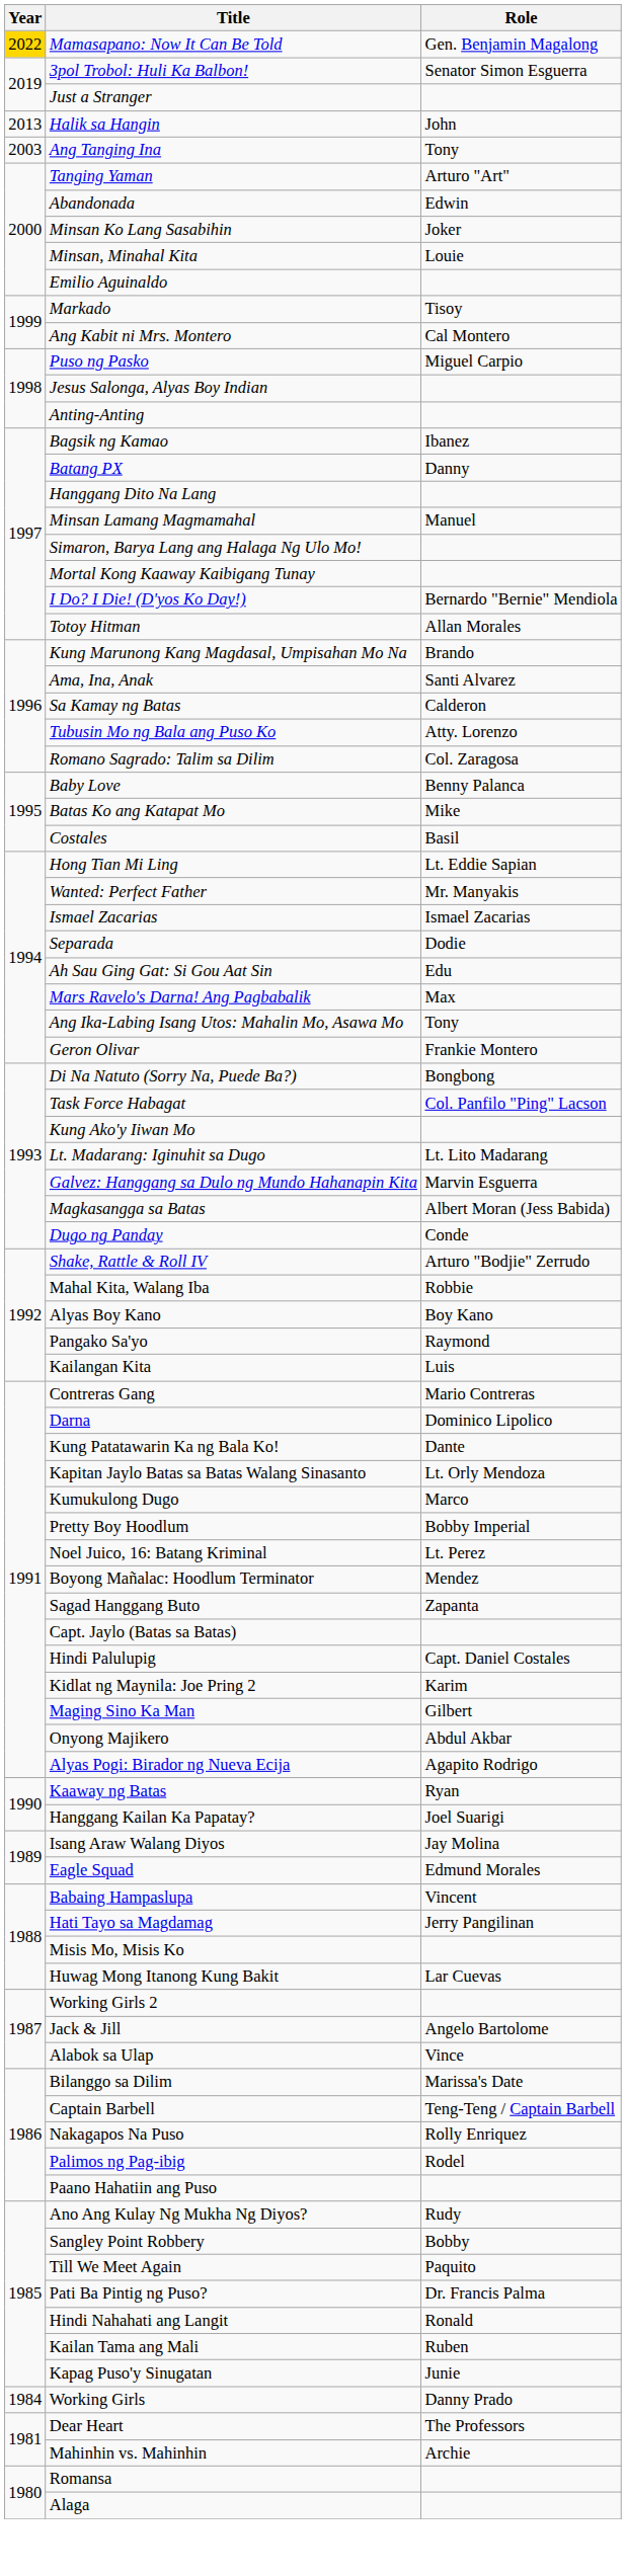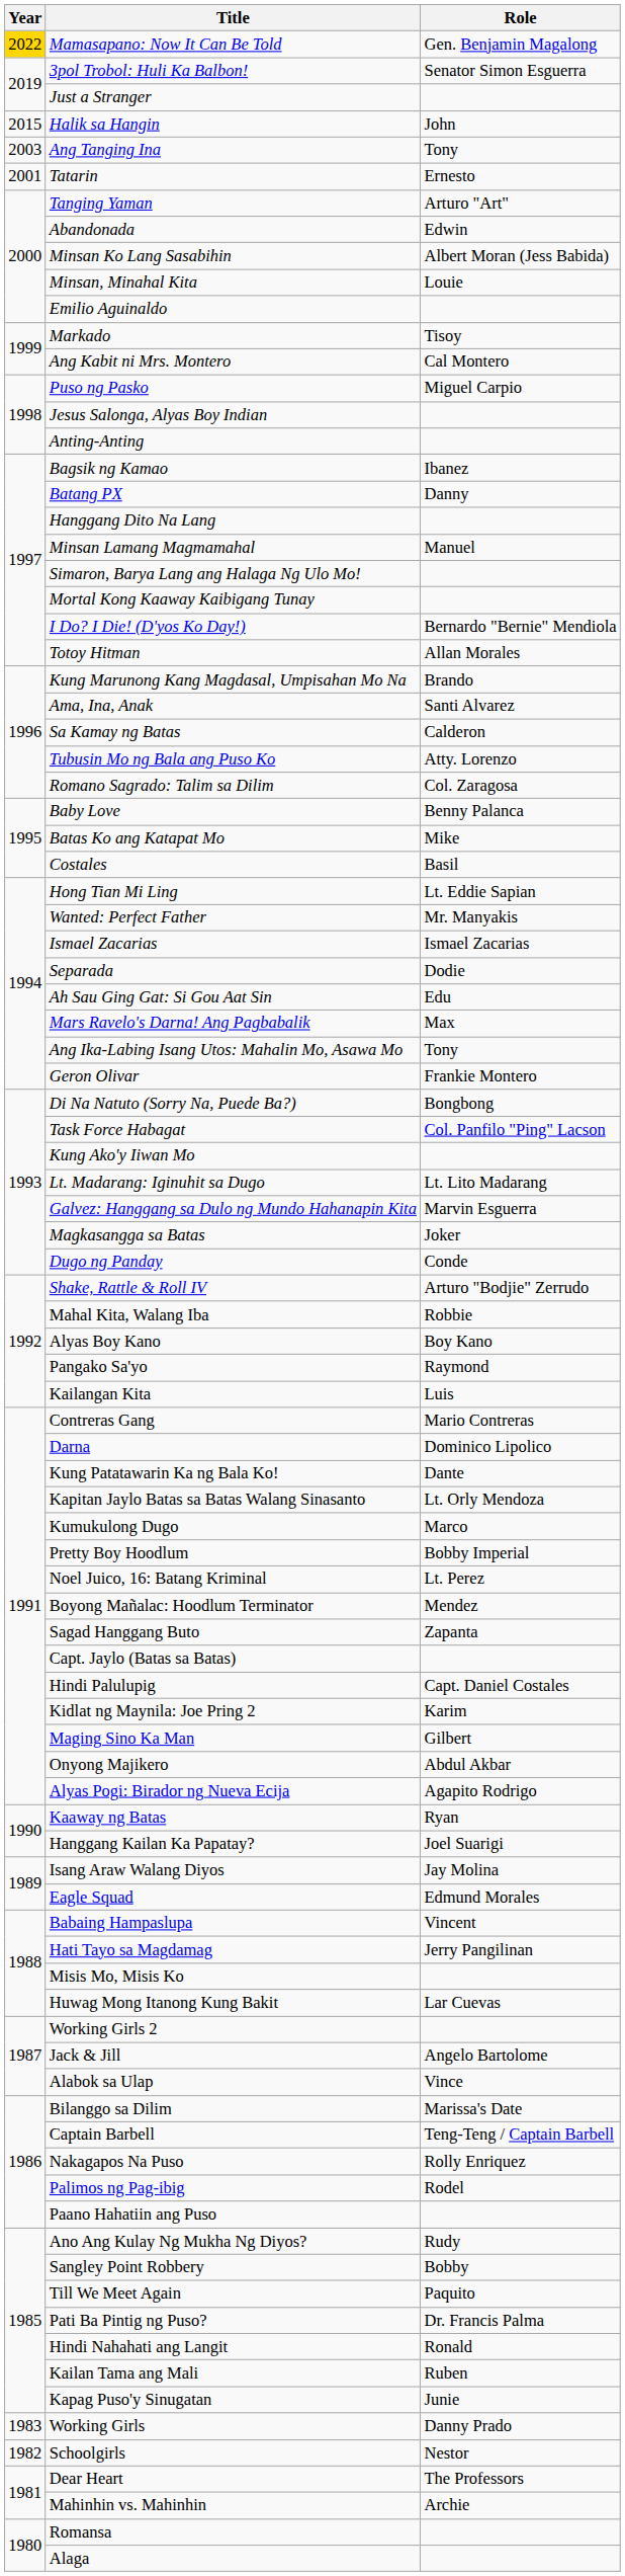Halik sa Hangin | Year: 2013 -> 2015
+ row: 2001 | Tatarin | Ernesto
Minsan Ko Lang Sasabihin | Role: Joker -> Albert Moran (Jess Babida)
Magkasangga sa Batas | Role: Albert Moran (Jess Babida) -> Joker
Working Girls | Year: 1984 -> 1983
+ row: 1982 | Schoolgirls | Nestor
